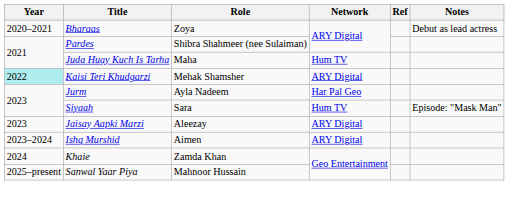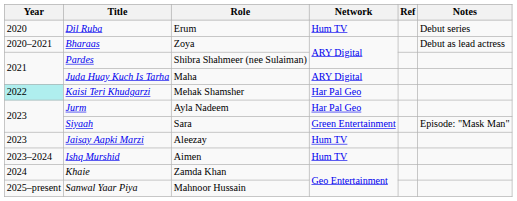+ row: 2020 | Dil Ruba | Erum | Hum TV | Debut series
Juda Huay Kuch Is Tarha | Network: Hum TV -> ARY Digital
Kaisi Teri Khudgarzi | Network: ARY Digital -> Har Pal Geo
Siyaah | Network: Hum TV -> Green Entertainment
Jaisay Aapki Marzi | Network: ARY Digital -> Hum TV
Ishq Murshid | Network: ARY Digital -> Hum TV
